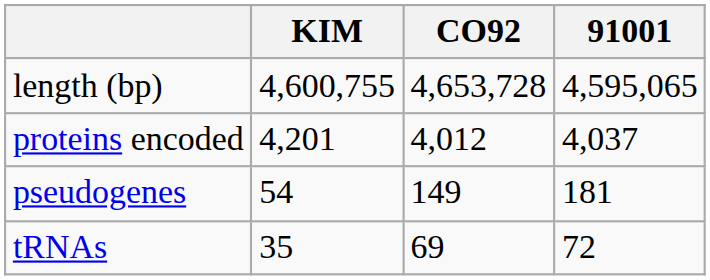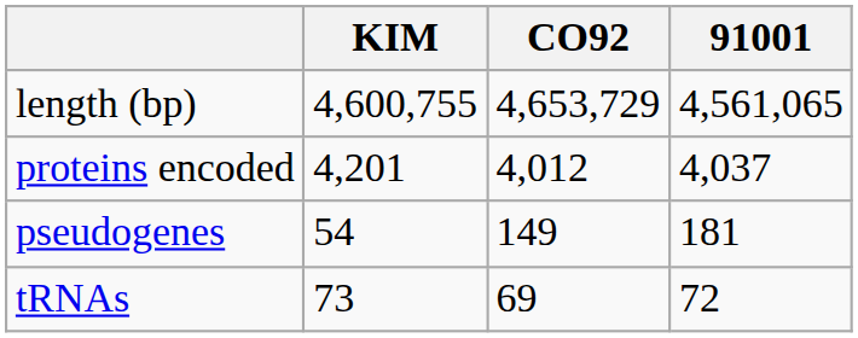length (bp) | CO92: 4,653,728 -> 4,653,729
length (bp) | 91001: 4,595,065 -> 4,561,065
tRNAs | KIM: 35 -> 73
